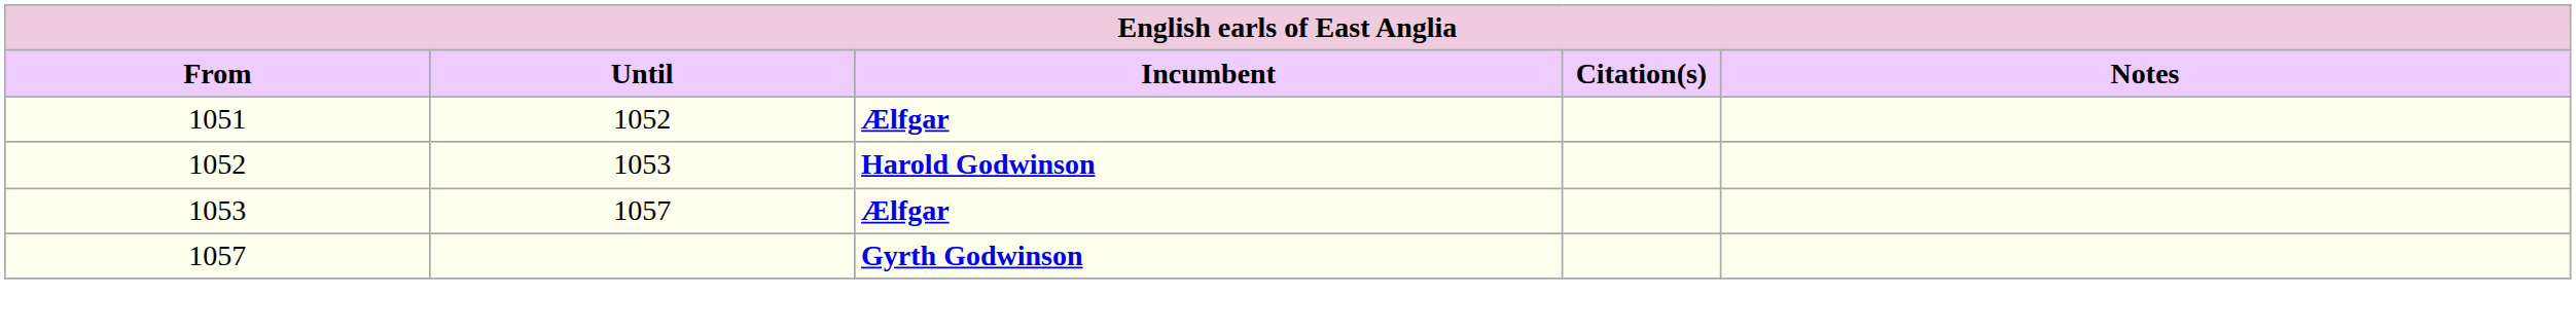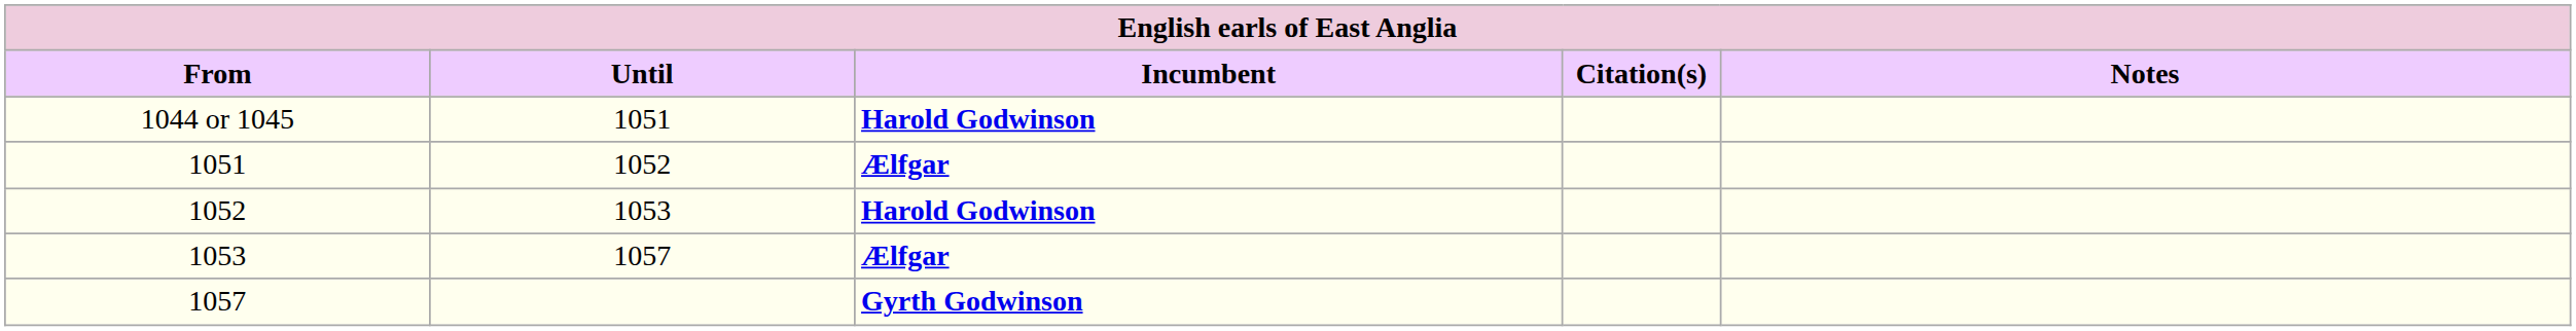+ row: 1044 or 1045 | 1051 | Harold Godwinson
